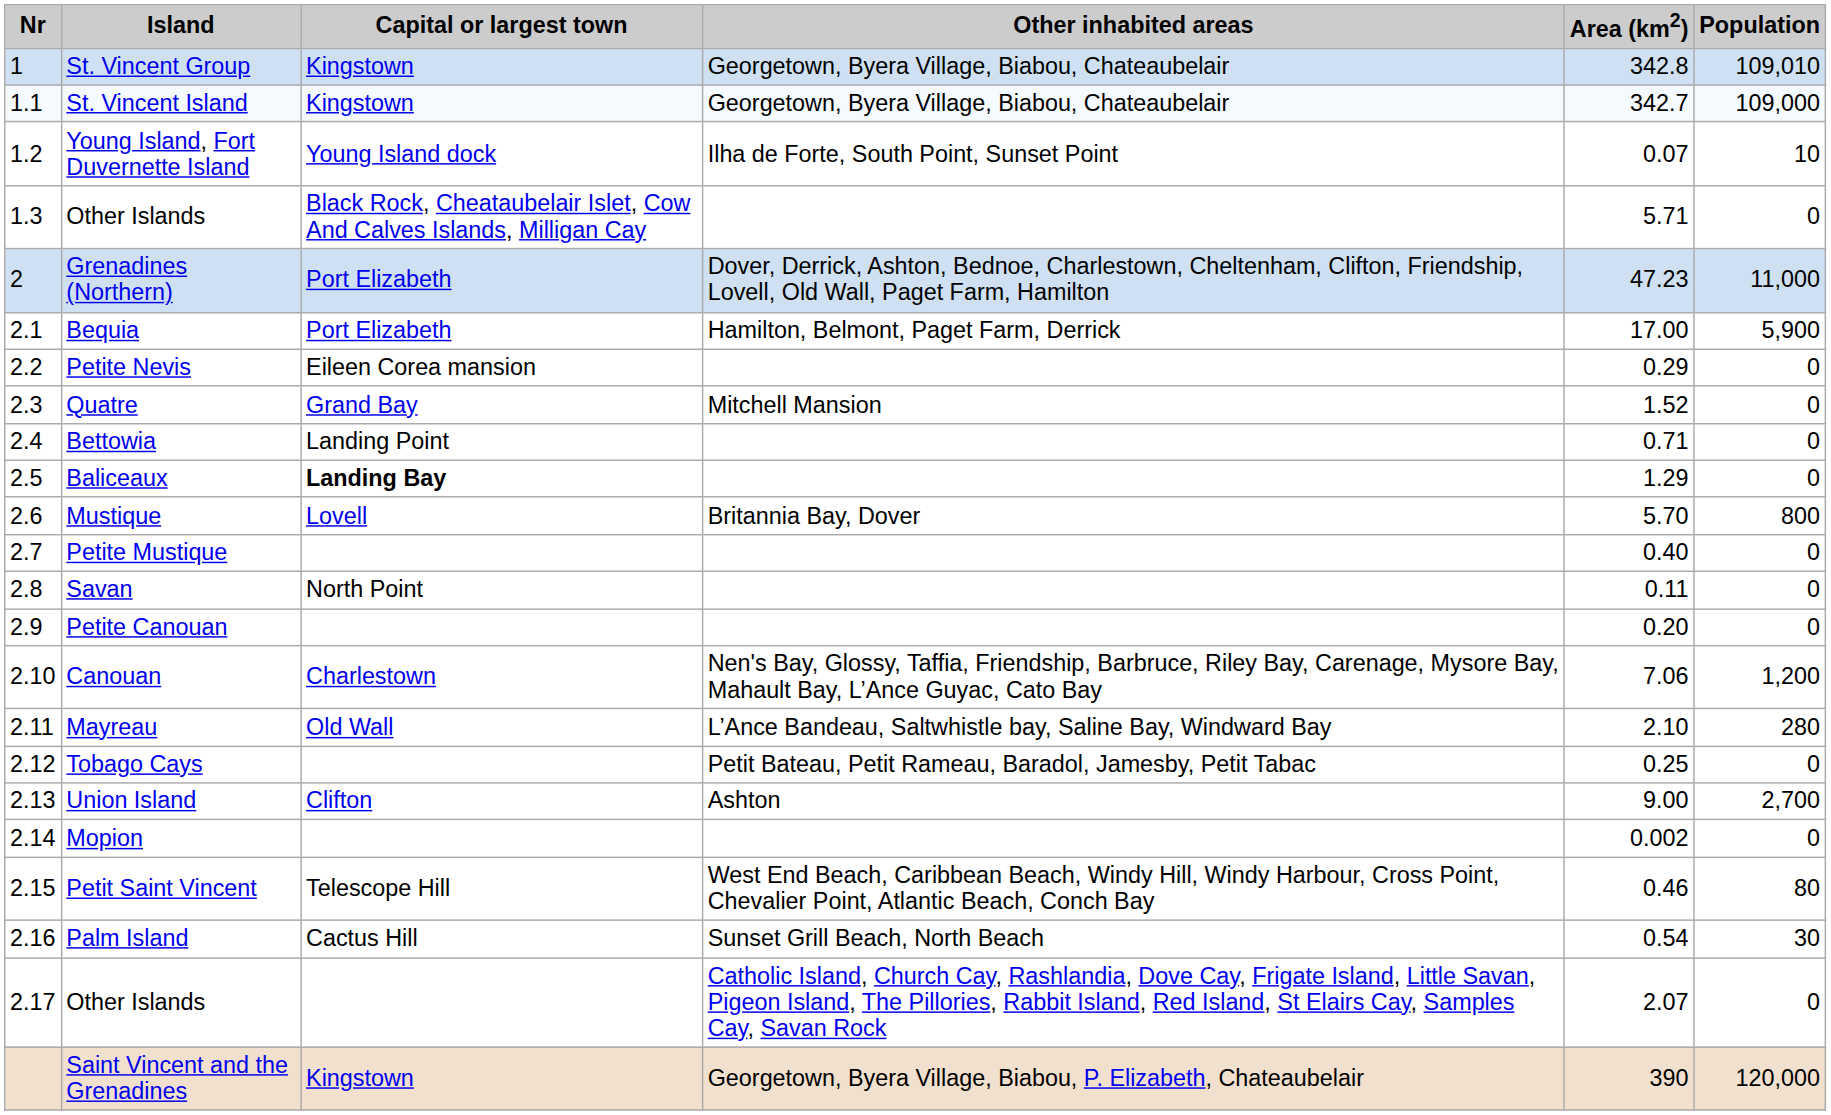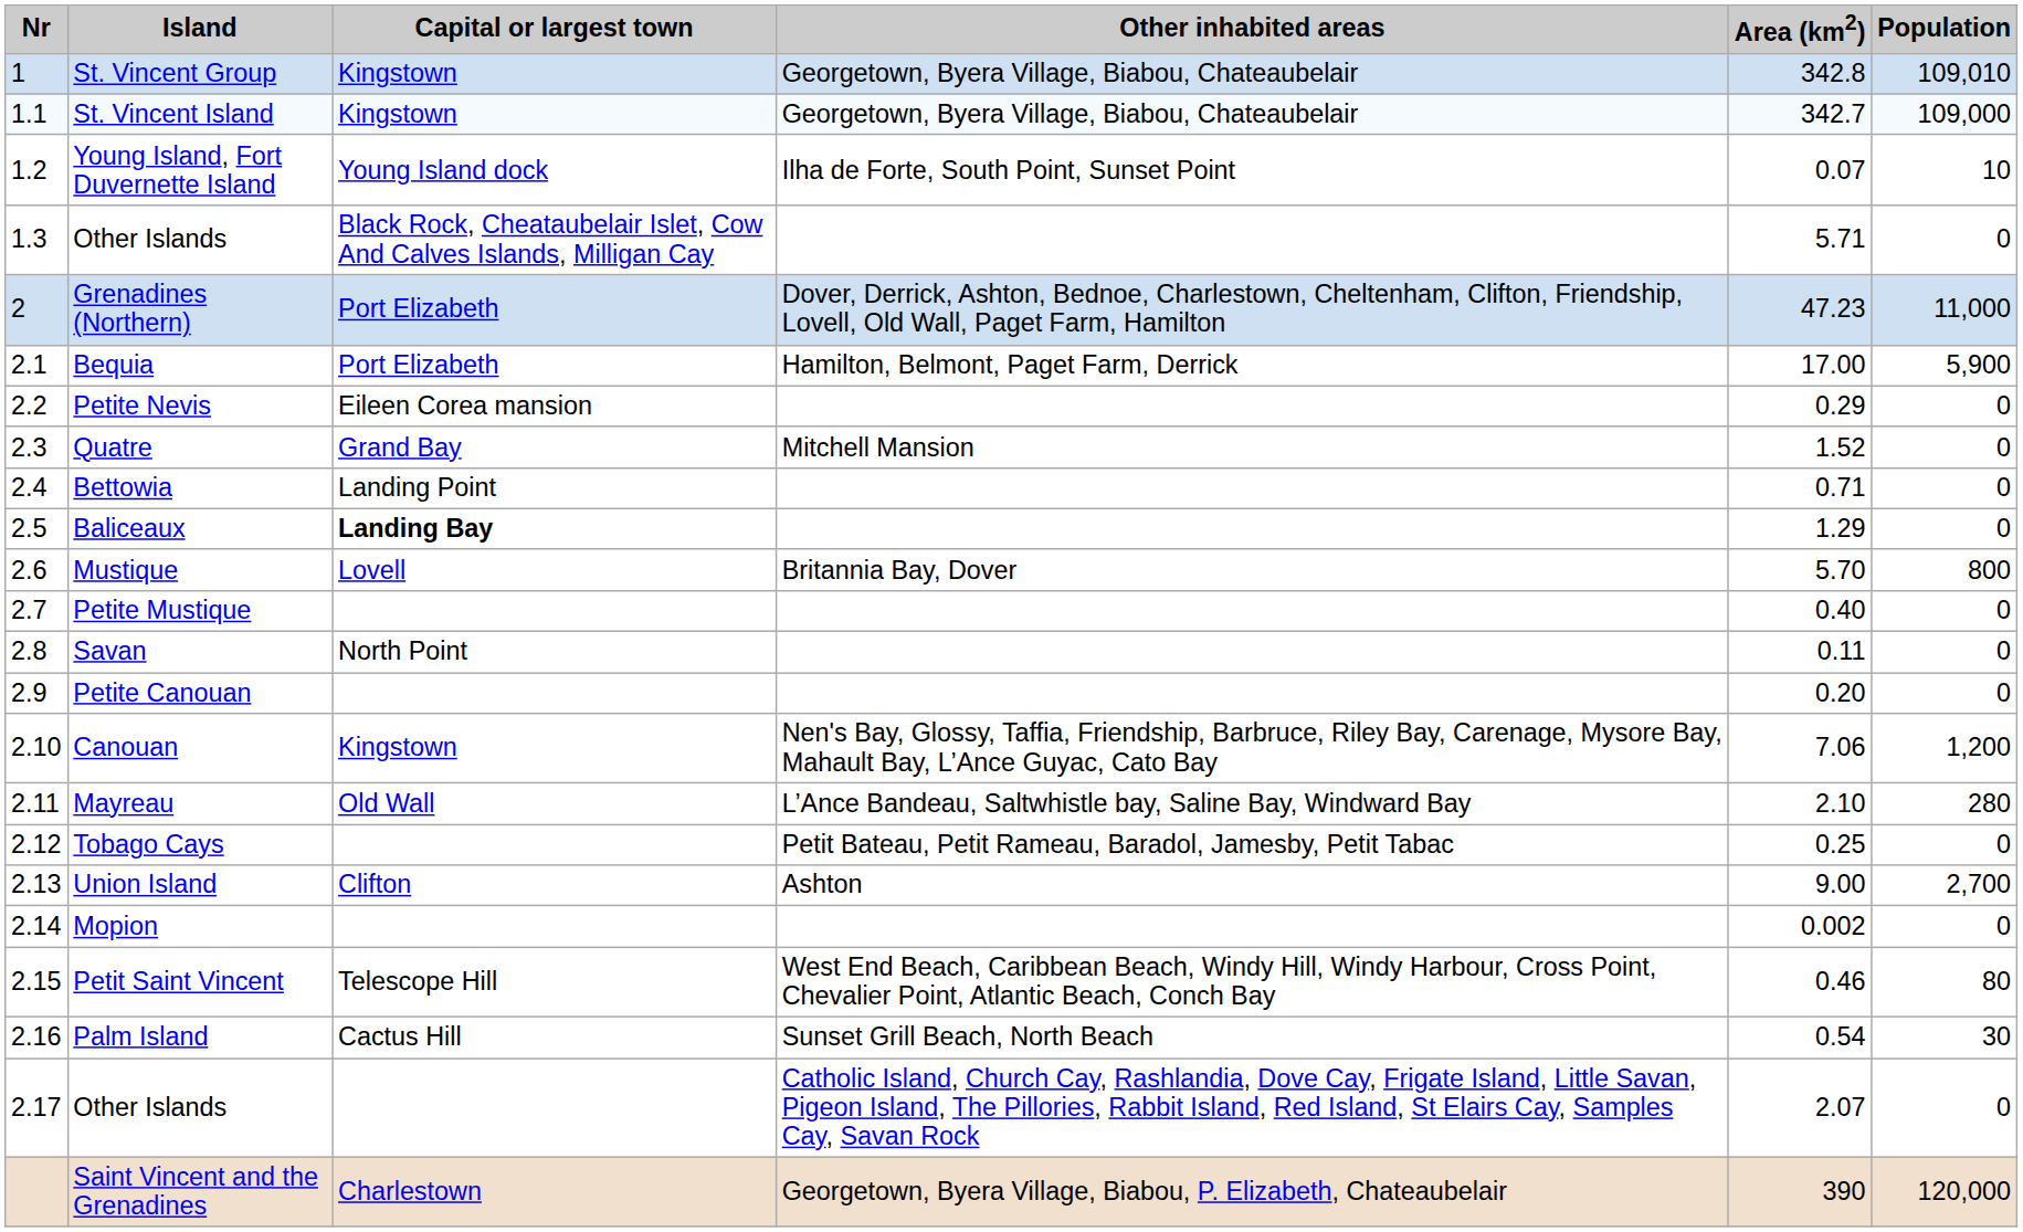Canouan | Capital or largest town: Charlestown -> Kingstown
Saint Vincent and the Grenadines | Capital or largest town: Kingstown -> Charlestown
